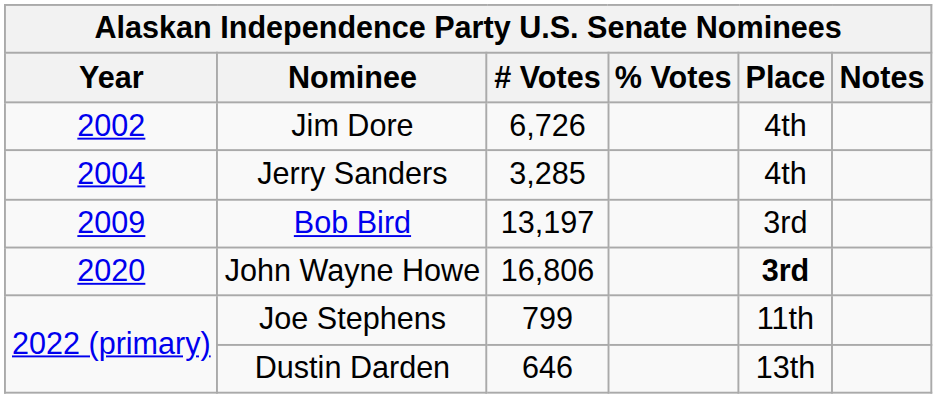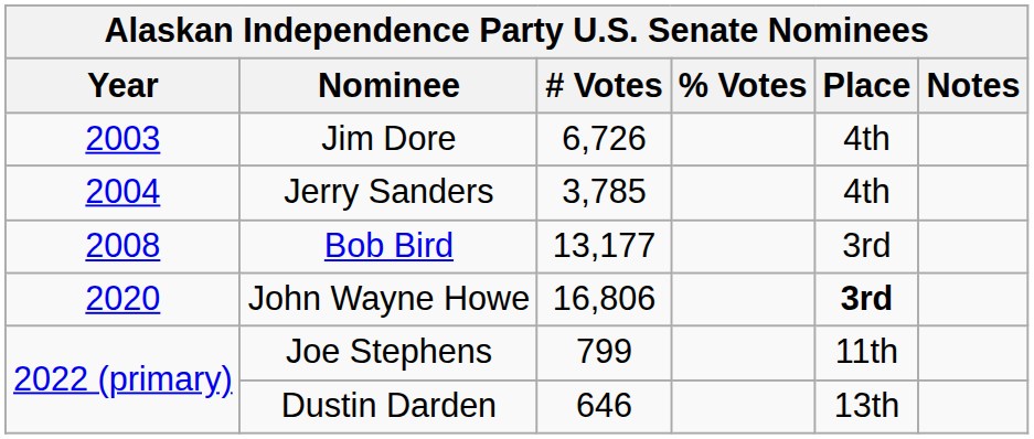Jim Dore | Year: 2002 -> 2003
Jerry Sanders | # Votes: 3,285 -> 3,785
Bob Bird | Year: 2009 -> 2008
Bob Bird | # Votes: 13,197 -> 13,177
